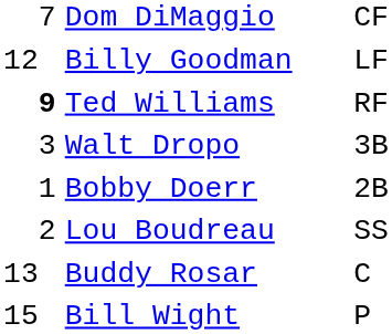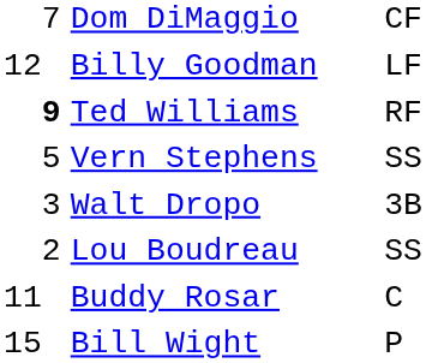+ row: 5 | Vern Stephens | SS
- row: 1 | Bobby Doerr | 2B
Buddy Rosar | column 1: 13 -> 11
